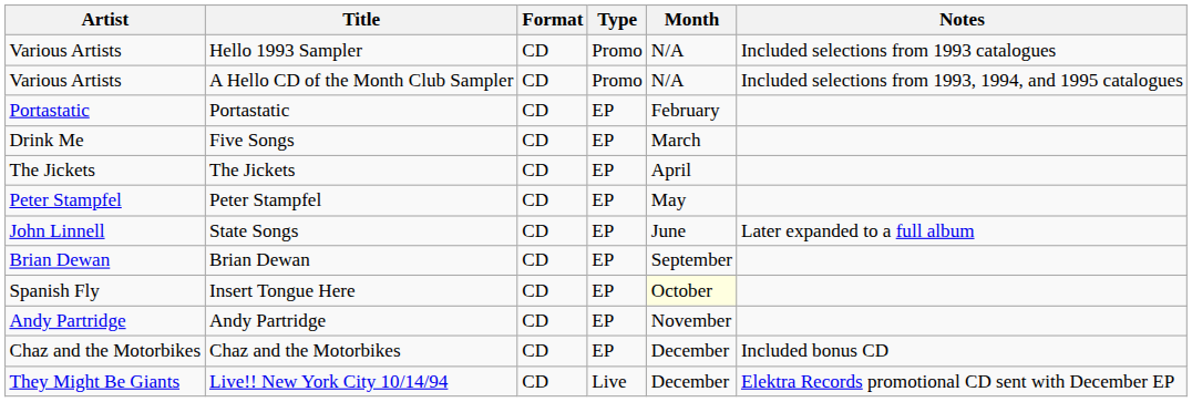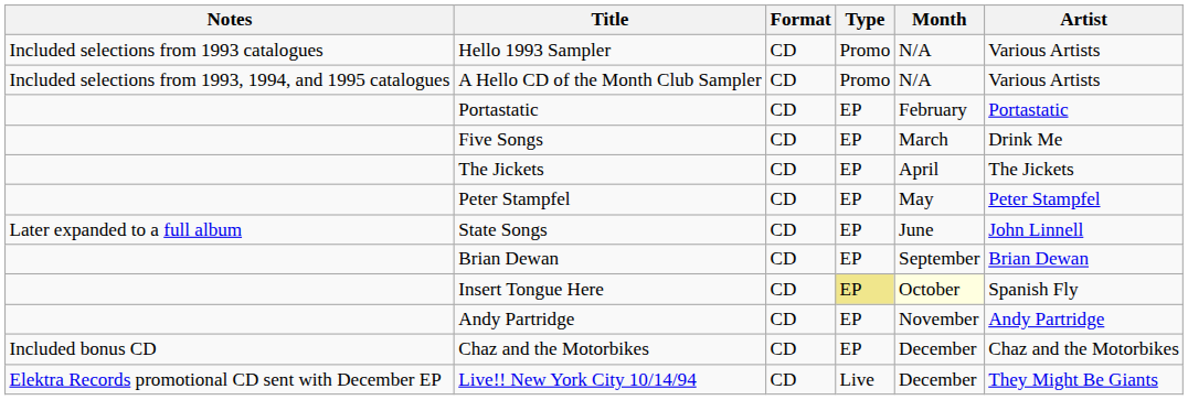columns swapped: Artist <-> Notes
Insert Tongue Here | Type: no background -> khaki background
